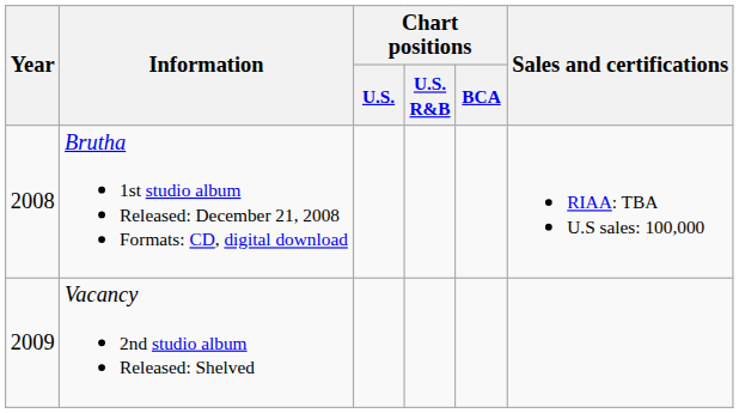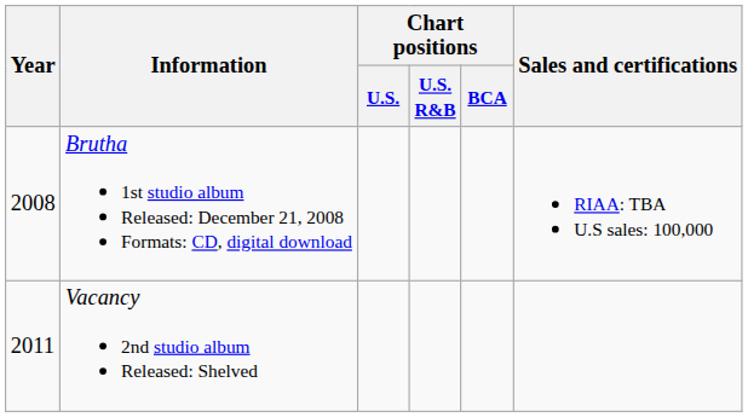Vacancy 2nd studio album Released: Shelved | Year: 2009 -> 2011
